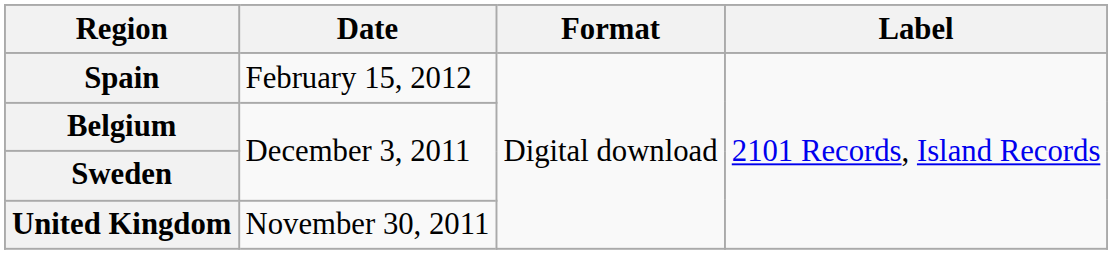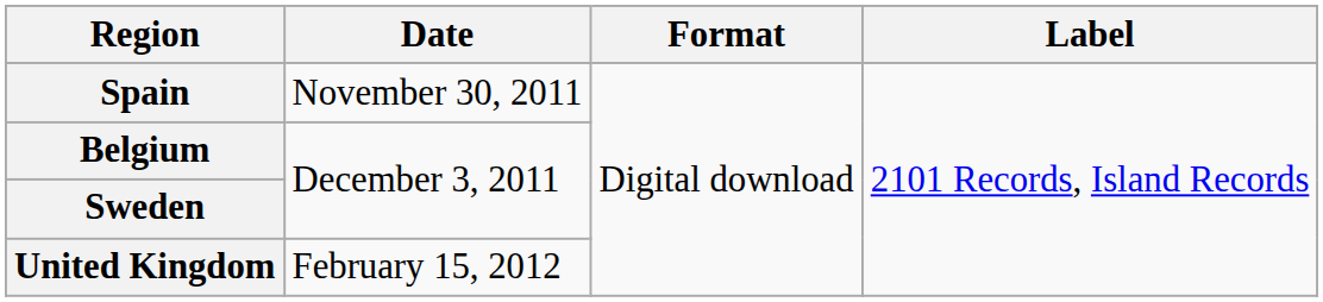Spain | Date: February 15, 2012 -> November 30, 2011
United Kingdom | Date: November 30, 2011 -> February 15, 2012
